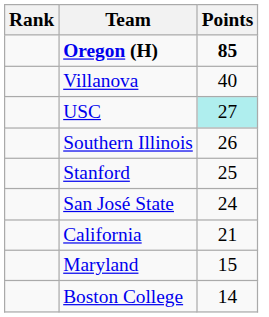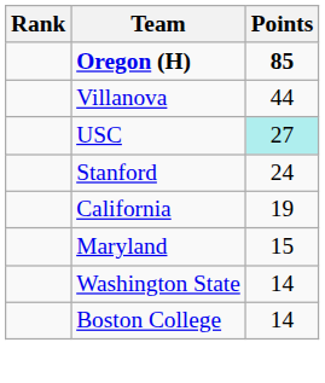Villanova | Points: 40 -> 44
- row: Southern Illinois | 26
Stanford | Points: 25 -> 24
- row: San José State | 24
California | Points: 21 -> 19
+ row: Washington State | 14
